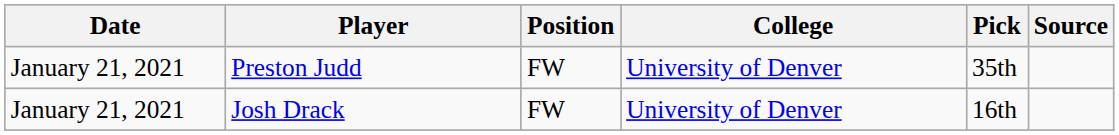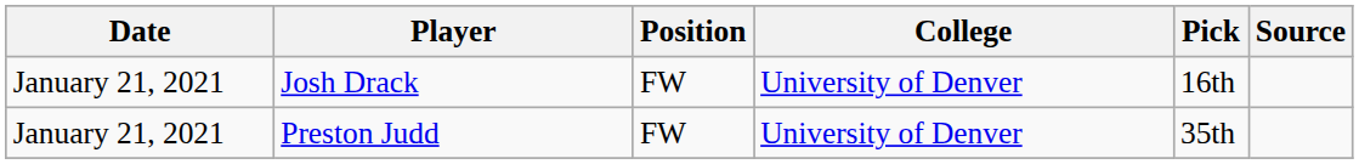rows swapped: Josh Drack <-> Preston Judd
